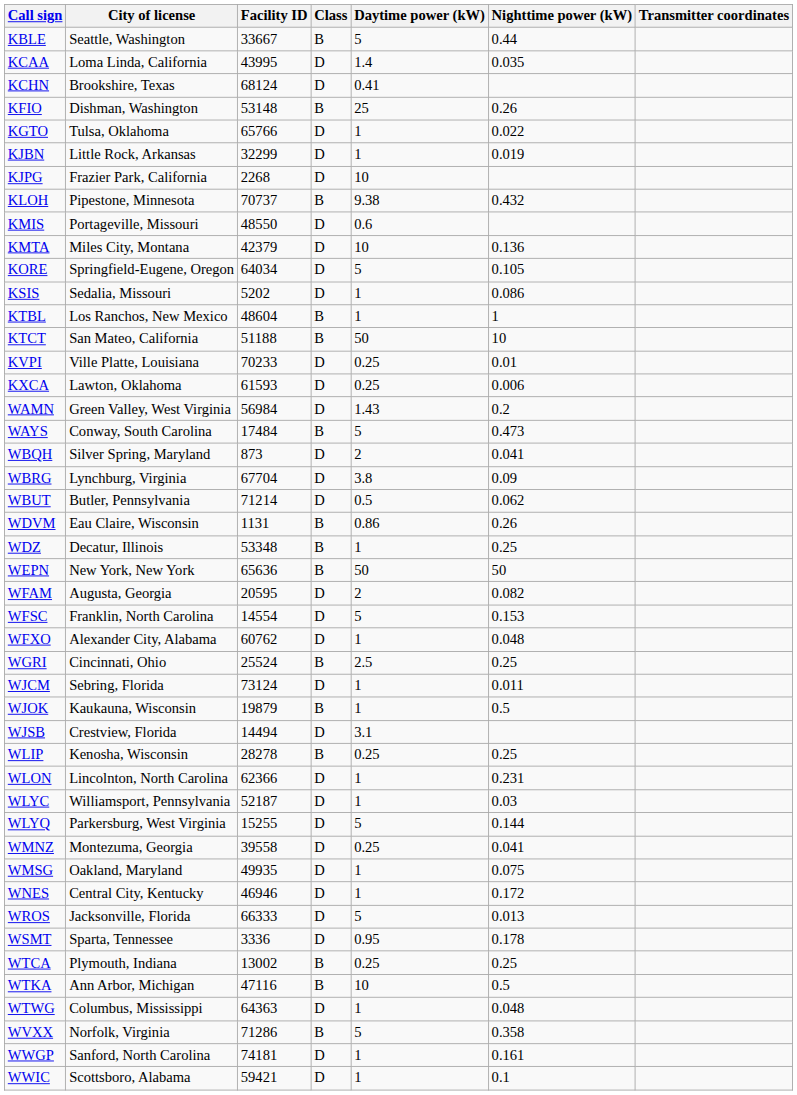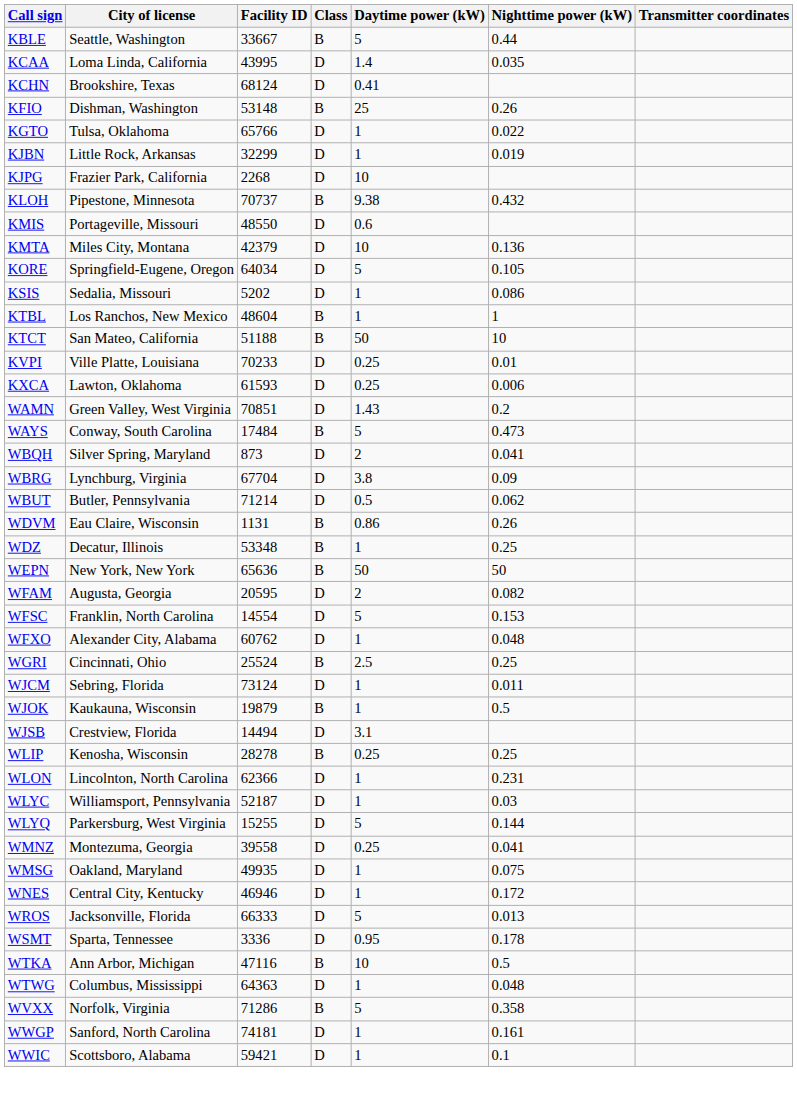WAMN | Facility ID: 56984 -> 70851
- row: WTCA | Plymouth, Indiana | 13002 | B | 0.25 | 0.25
